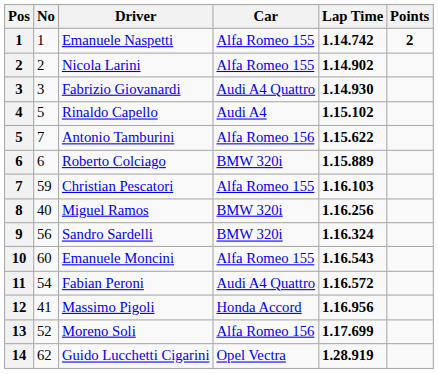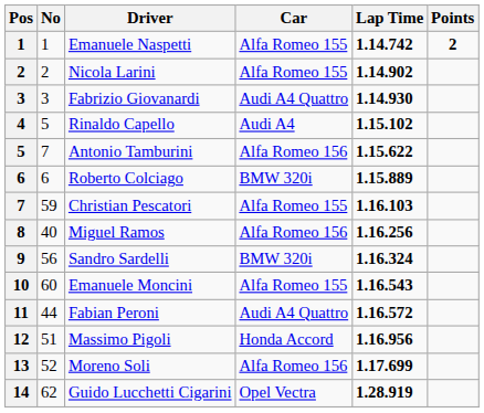Miguel Ramos | Car: BMW 320i -> Alfa Romeo 156
Fabian Peroni | No: 54 -> 44
Massimo Pigoli | No: 41 -> 51
